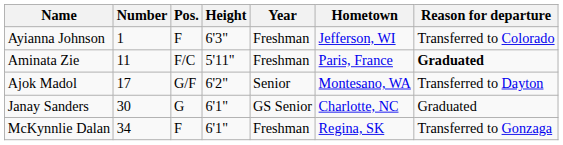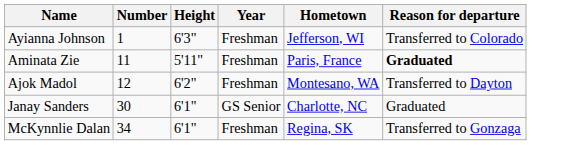- column: Pos. | F | F/C | G/F | G | F
Ajok Madol | Number: 17 -> 12
Ajok Madol | Year: Senior -> Freshman
